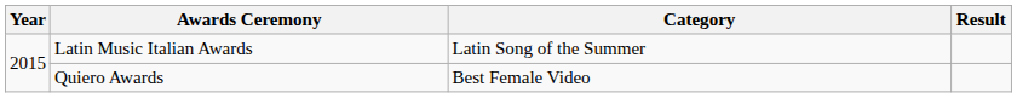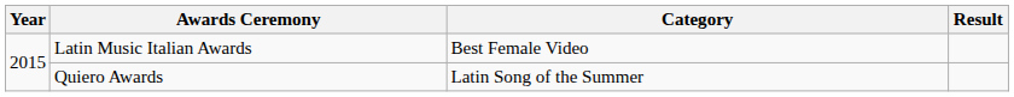Latin Music Italian Awards | Category: Latin Song of the Summer -> Best Female Video
Quiero Awards | Category: Best Female Video -> Latin Song of the Summer
